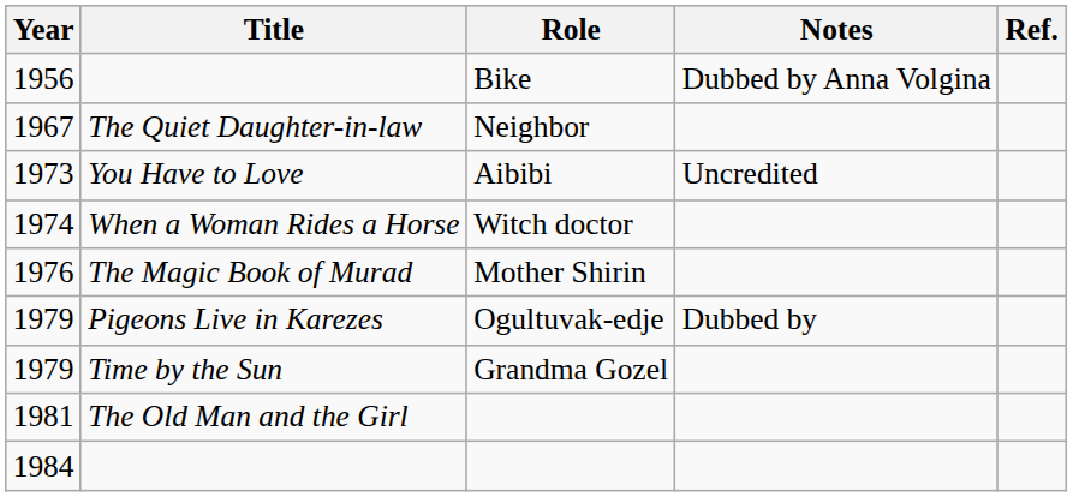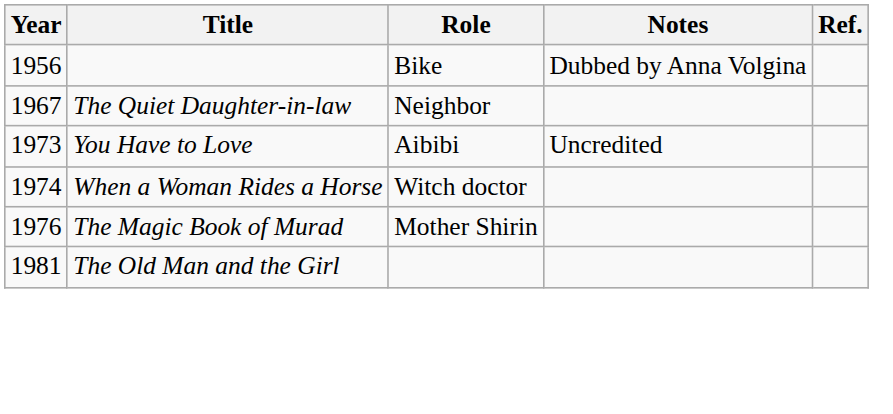- row: 1979 | Pigeons Live in Karezes | Ogultuvak-edje | Dubbed by
- row: 1979 | Time by the Sun | Grandma Gozel
- row: 1984
